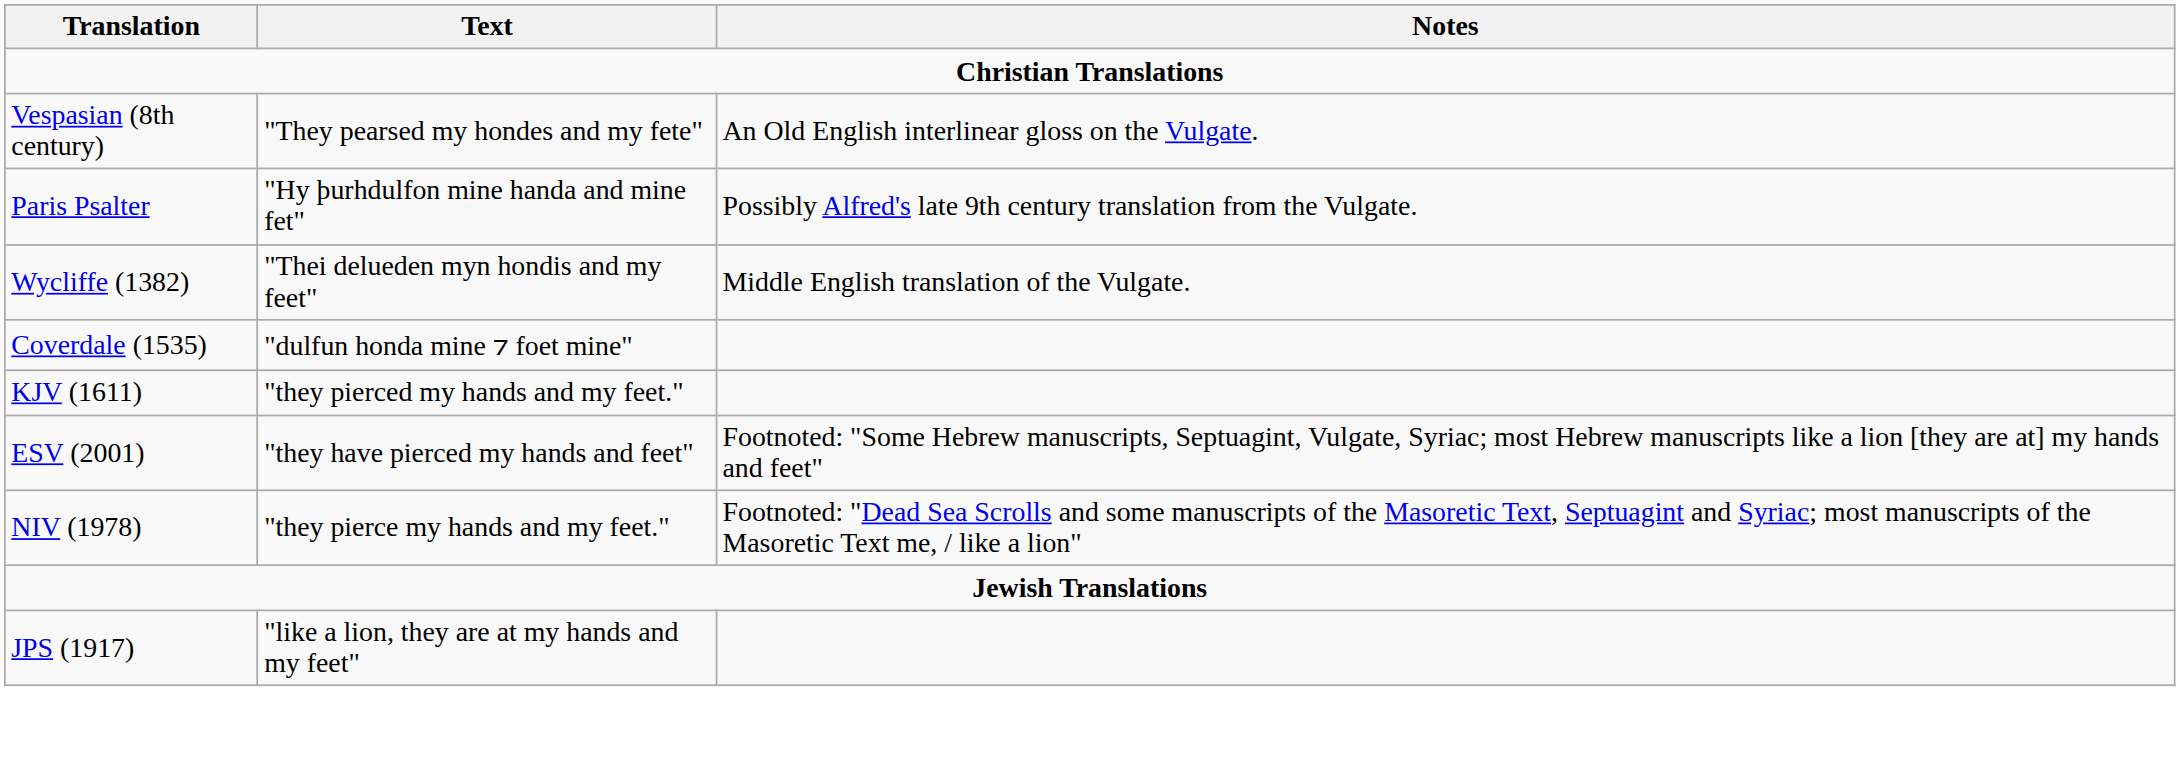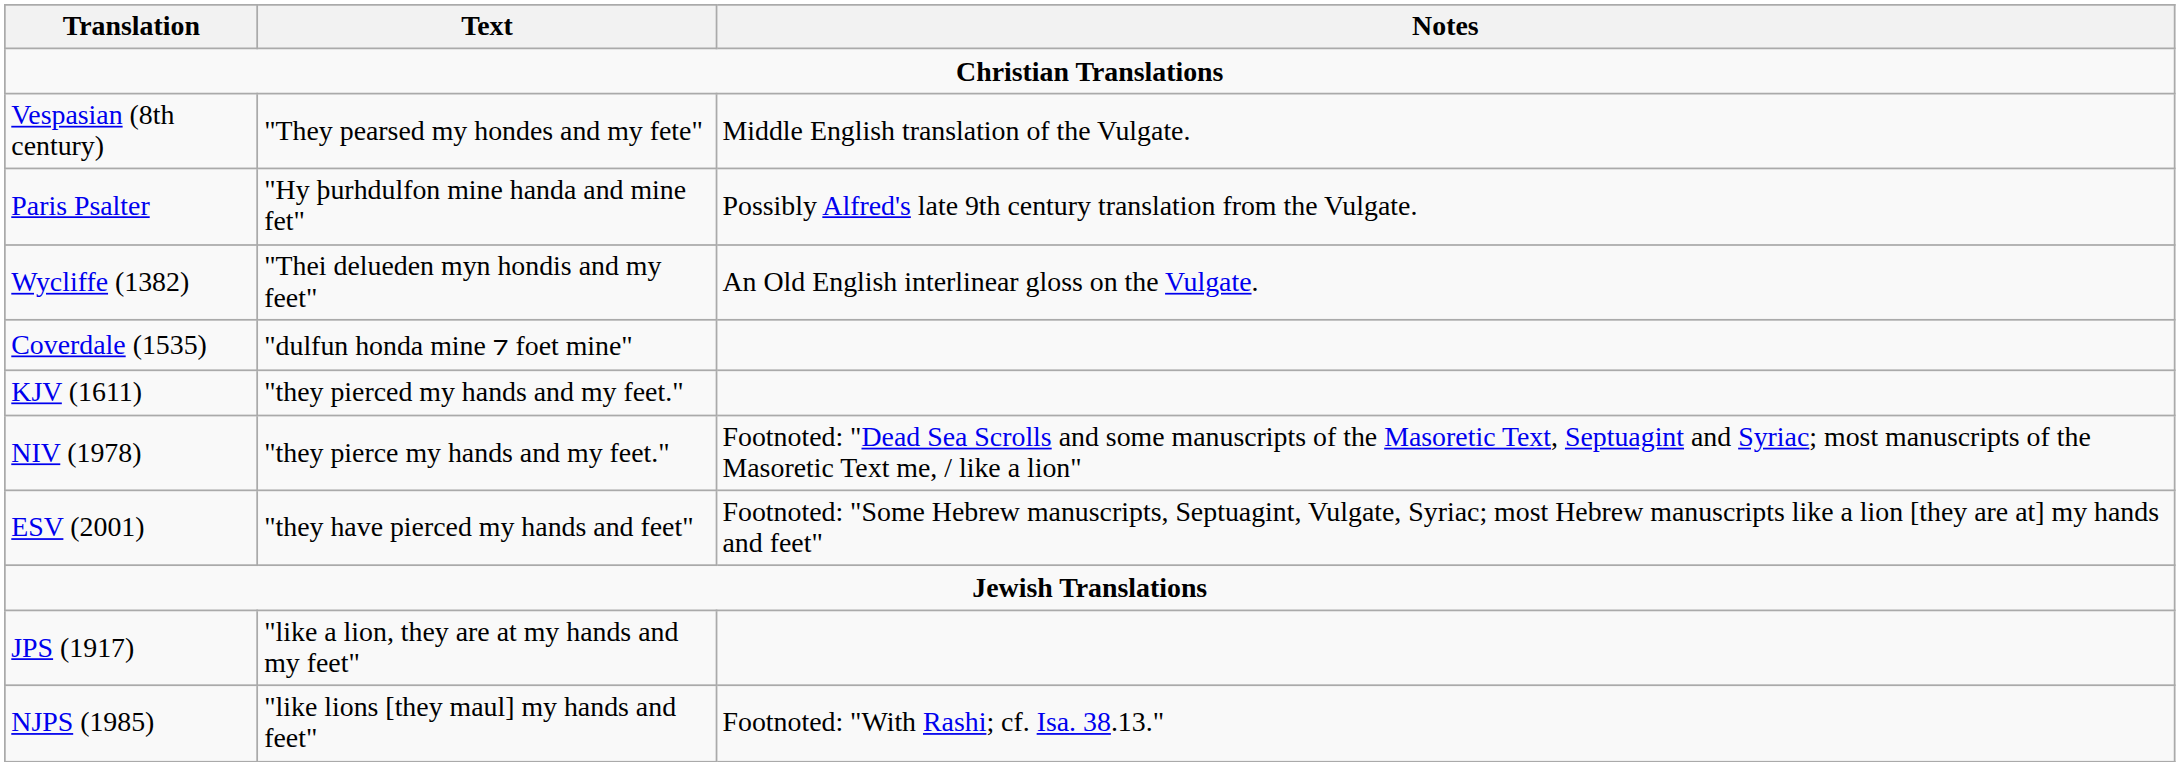Vespasian (8th century) | Notes: An Old English interlinear gloss on the Vulgate. -> Middle English translation of the Vulgate.
Wycliffe (1382) | Notes: Middle English translation of the Vulgate. -> An Old English interlinear gloss on the Vulgate.
rows swapped: NIV (1978) <-> ESV (2001)
+ row: NJPS (1985) | "like lions [they maul] my hands and feet" | Footnoted: "With Rashi; cf. Isa. 38.13."
